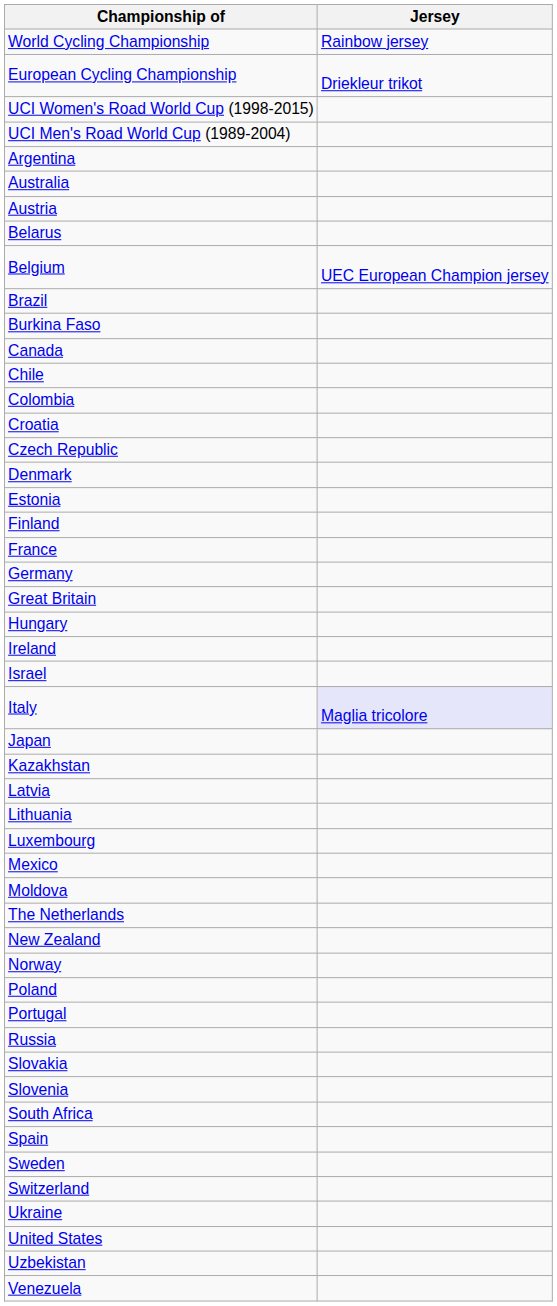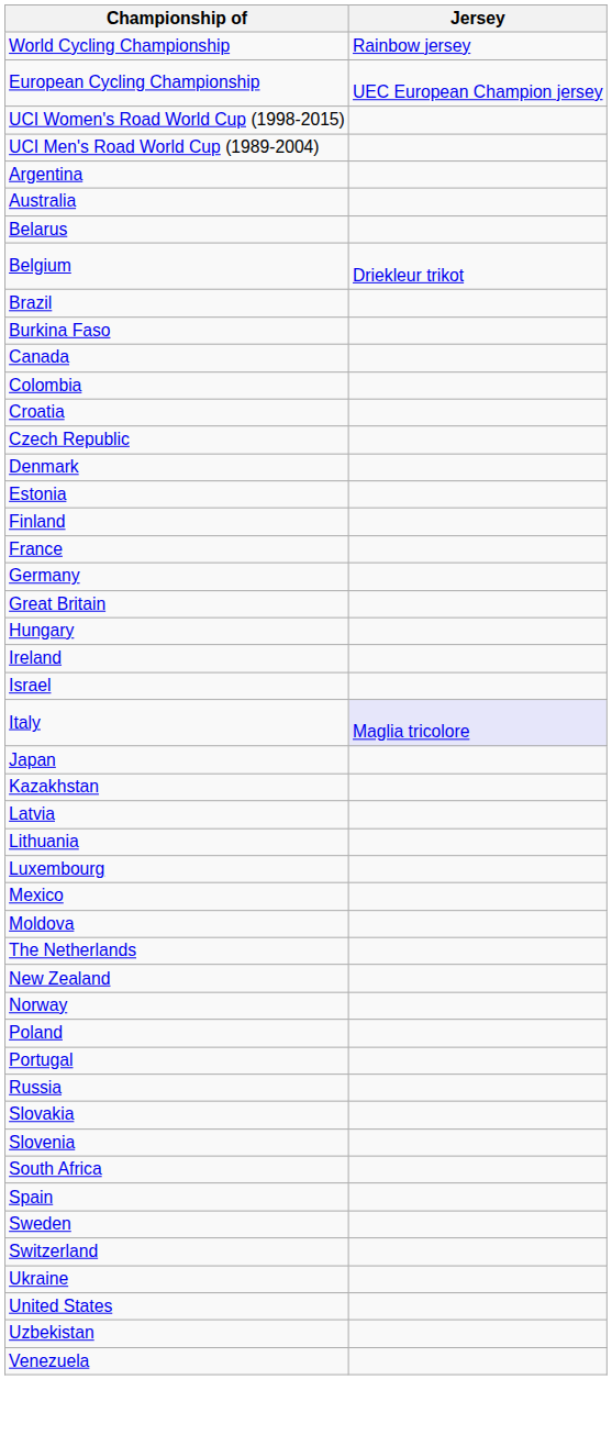European Cycling Championship | Jersey: Driekleur trikot -> UEC European Champion jersey
- row: Austria
Belgium | Jersey: UEC European Champion jersey -> Driekleur trikot
- row: Chile
